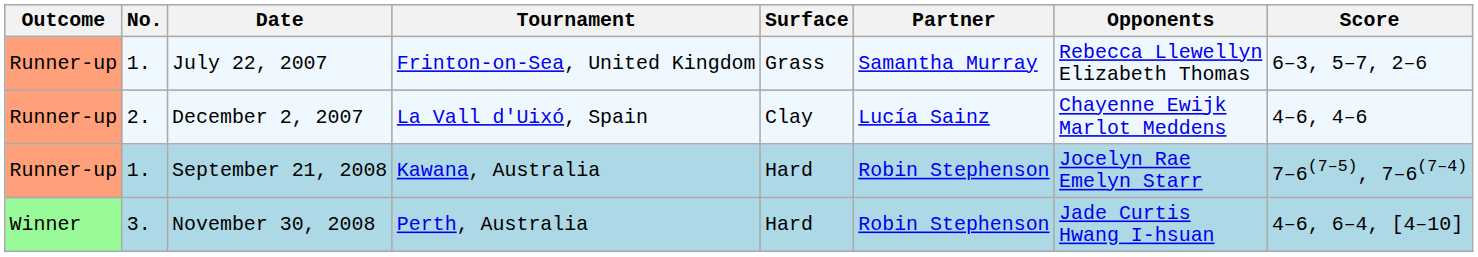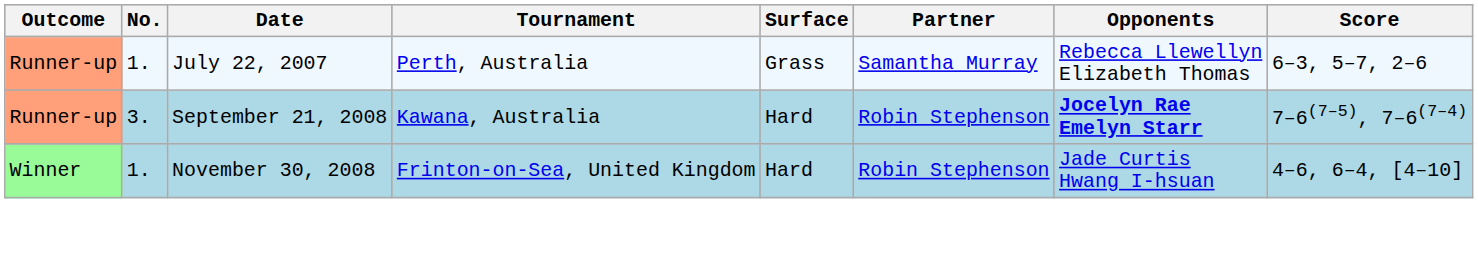July 22, 2007 | Tournament: Frinton-on-Sea, United Kingdom -> Perth, Australia
- row: Runner-up | 2. | December 2, 2007 | La Vall d'Uixó, Spain | Clay | Lucía Sainz | Chayenne Ewijk Marlot Meddens | 4–6, 4–6
September 21, 2008 | No.: 1. -> 3.
September 21, 2008 | Opponents: normal -> bold
November 30, 2008 | No.: 3. -> 1.
November 30, 2008 | Tournament: Perth, Australia -> Frinton-on-Sea, United Kingdom
